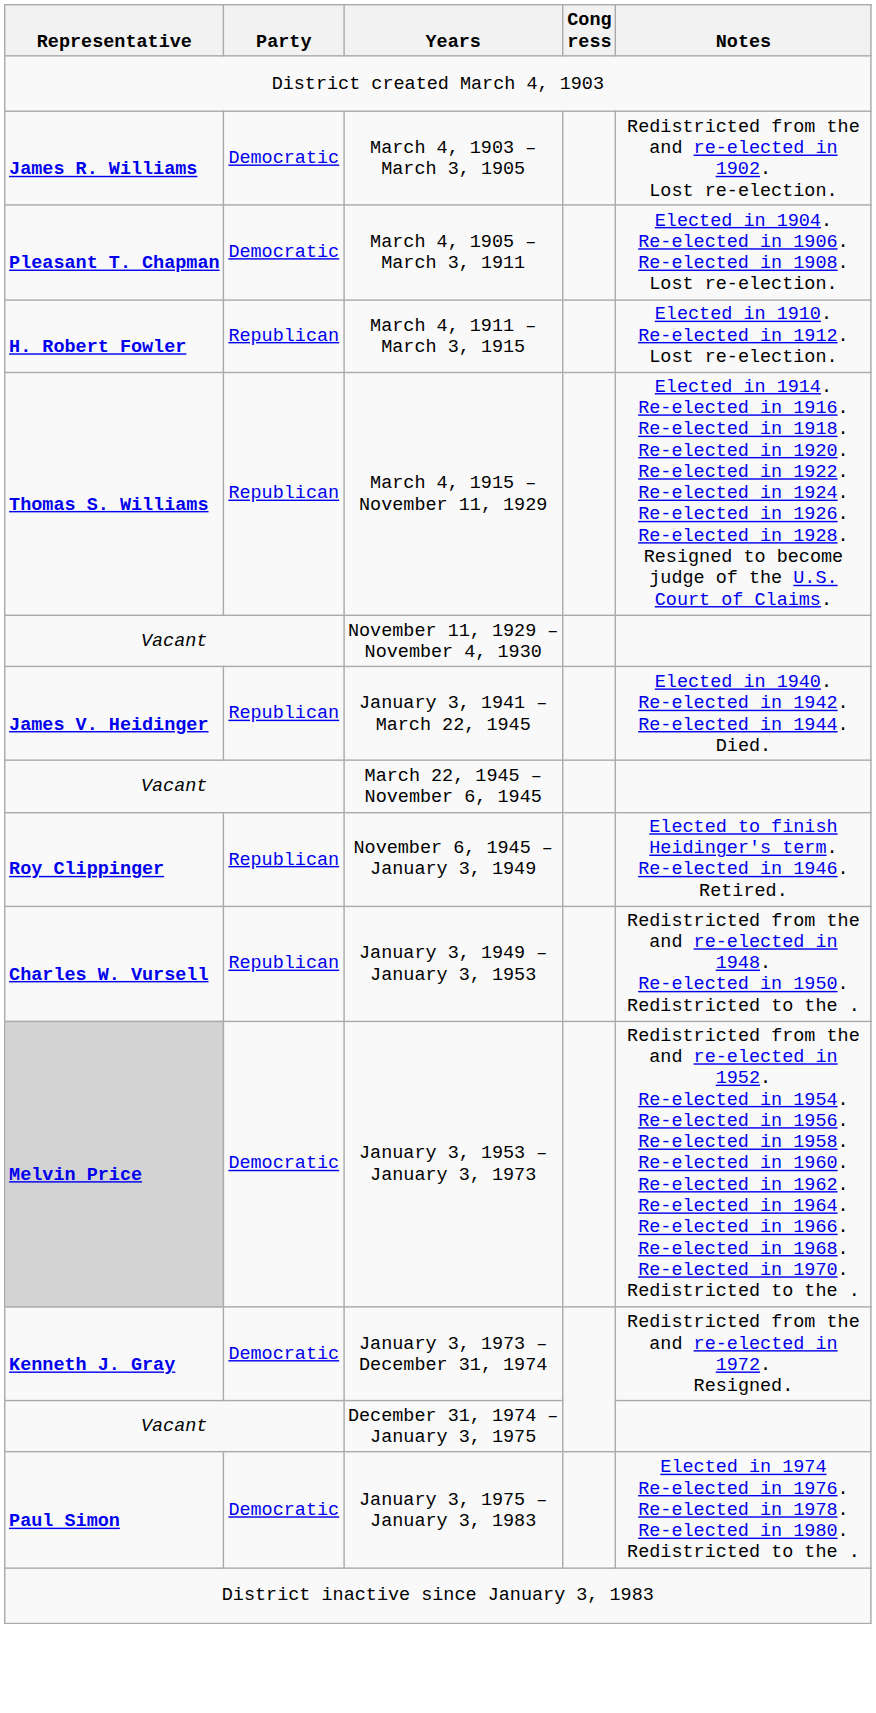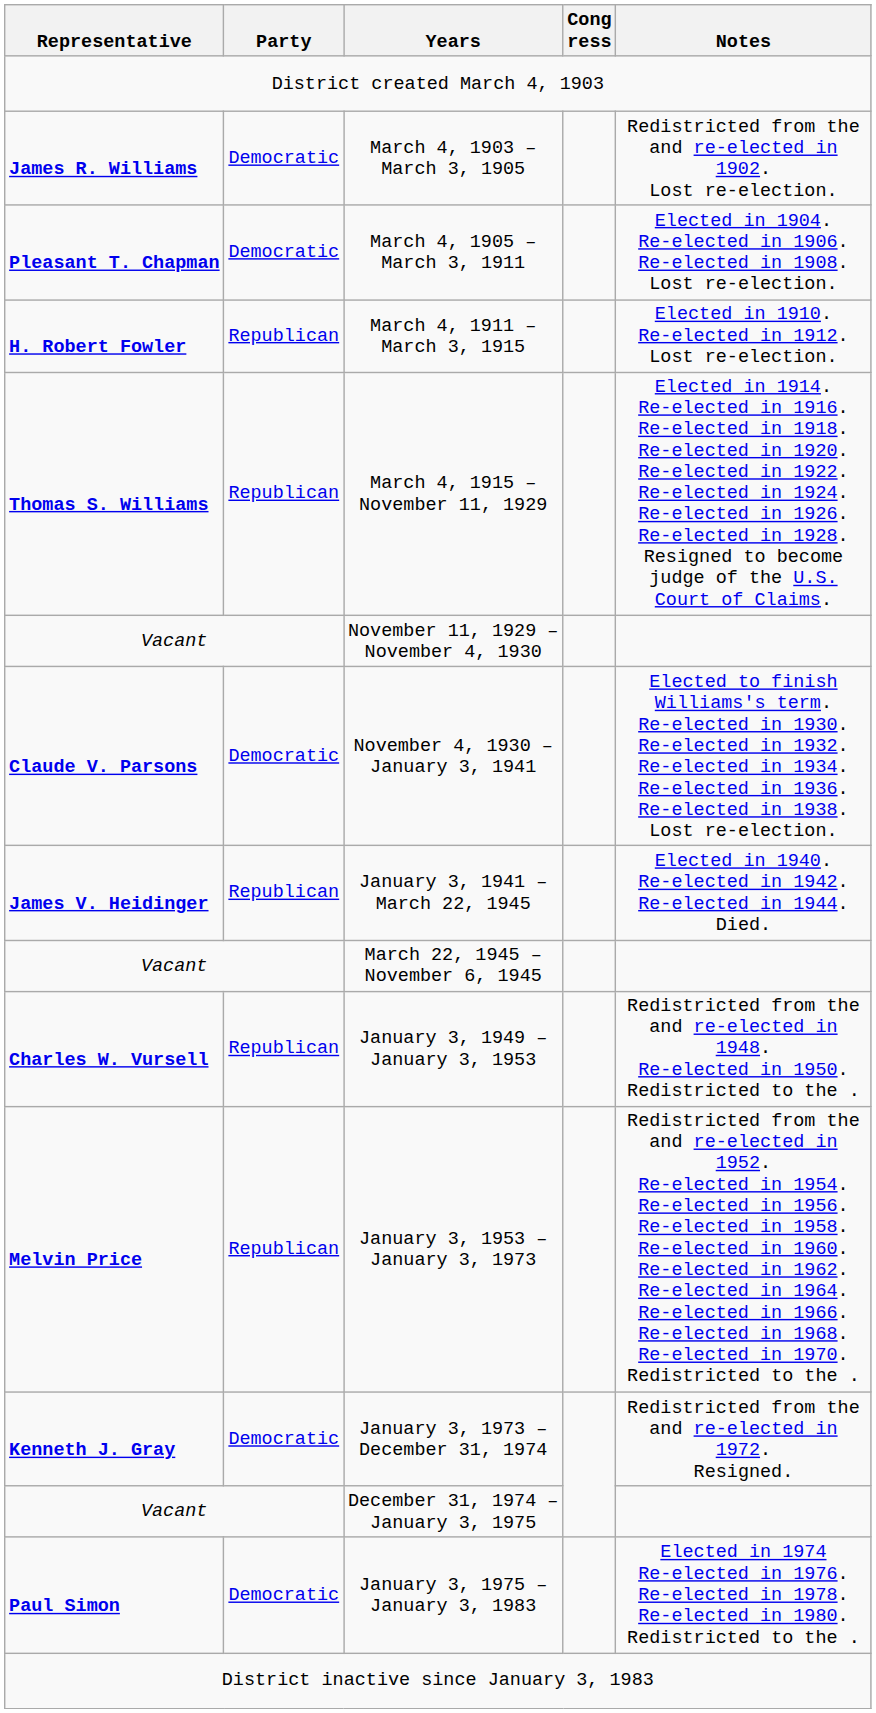+ row: Claude V. Parsons | Democratic | November 4, 1930 – January 3, 1941 | Elected to finish Williams's term. Re-elected in 1930. Re-elected in 1932. Re-elected in 1934. Re-elected in 1936. Re-elected in 1938. Lost re-election.
- row: Roy Clippinger | Republican | November 6, 1945 – January 3, 1949 | Elected to finish Heidinger's term. Re-elected in 1946. Retired.
January 3, 1953 – January 3, 1973 | Representative: lightgrey background -> no background
January 3, 1953 – January 3, 1973 | Party: Democratic -> Republican
